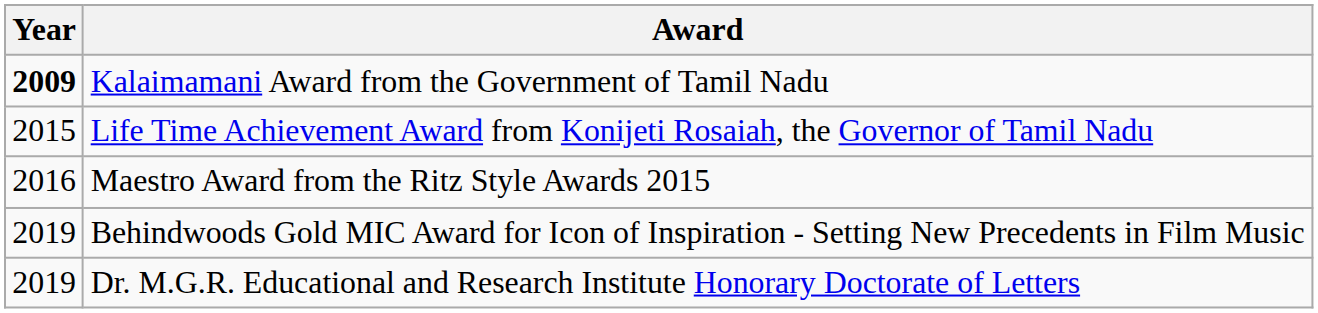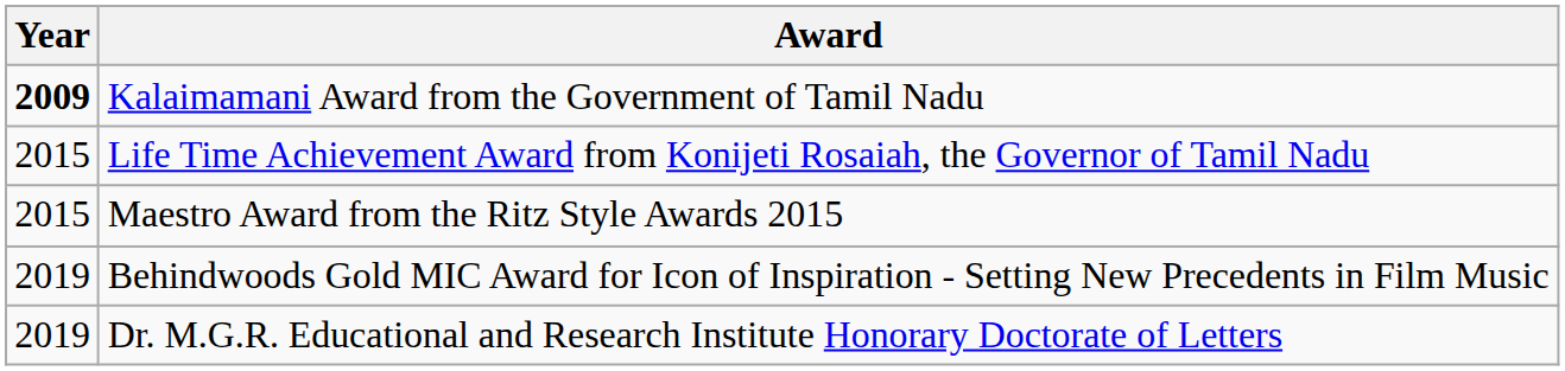Maestro Award from the Ritz Style Awards 2015 | Year: 2016 -> 2015
